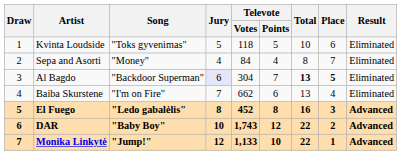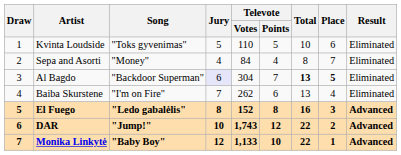Kvinta Loudside | Televote / Votes: 118 -> 110
Baiba Skurstene | Televote / Votes: 662 -> 262
El Fuego | Televote / Votes: 452 -> 152
DAR | Song: "Baby Boy" -> "Jump!"
Monika Linkytė | Song: "Jump!" -> "Baby Boy"
